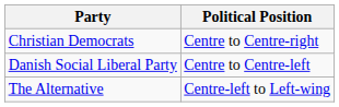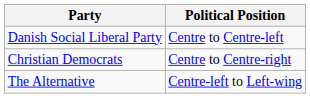rows swapped: Danish Social Liberal Party <-> Christian Democrats
